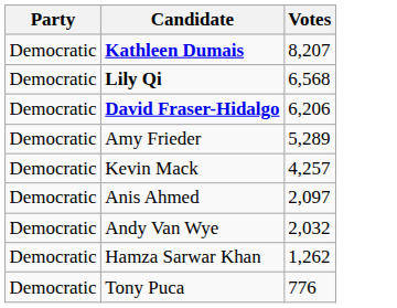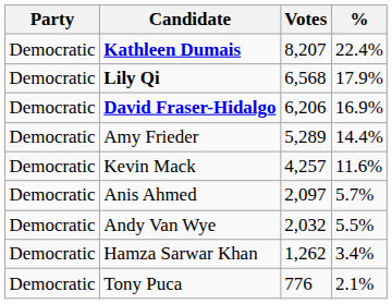+ column: % | 22.4% | 17.9% | 16.9% | 14.4% | 11.6% | 5.7% | 5.5% | 3.4% | 2.1%
